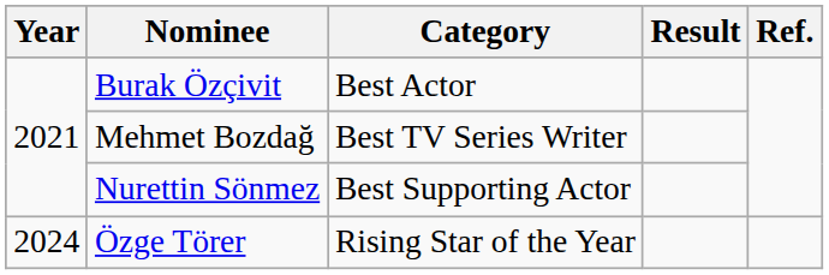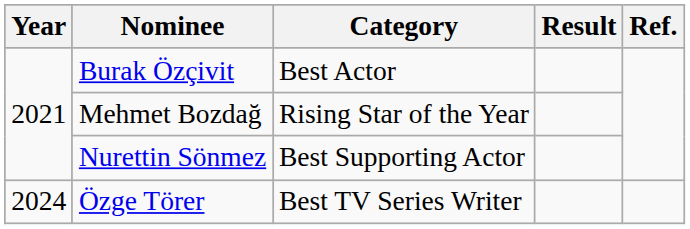Mehmet Bozdağ | Category: Best TV Series Writer -> Rising Star of the Year
Özge Törer | Category: Rising Star of the Year -> Best TV Series Writer
